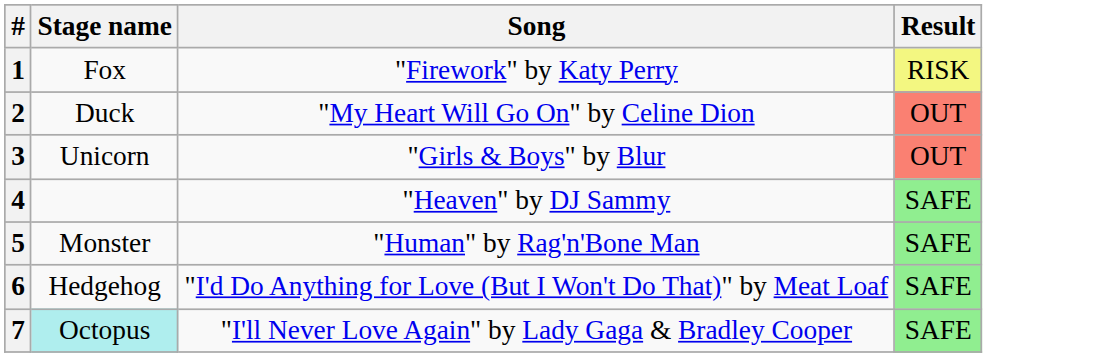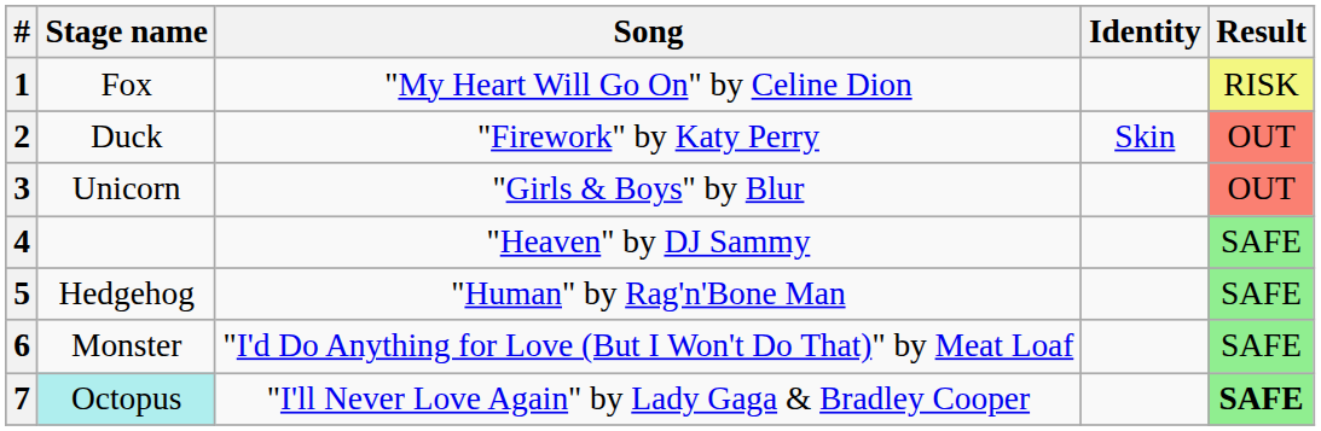+ column: Identity | Skin
1 | Song: "Firework" by Katy Perry -> "My Heart Will Go On" by Celine Dion
2 | Song: "My Heart Will Go On" by Celine Dion -> "Firework" by Katy Perry
5 | Stage name: Monster -> Hedgehog
6 | Stage name: Hedgehog -> Monster
7 | Result: normal -> bold
